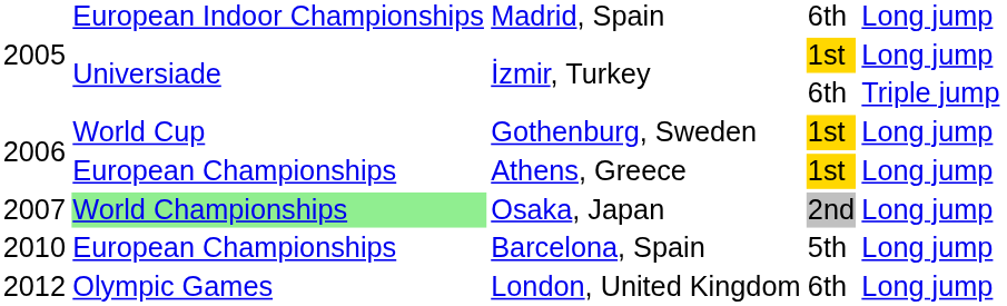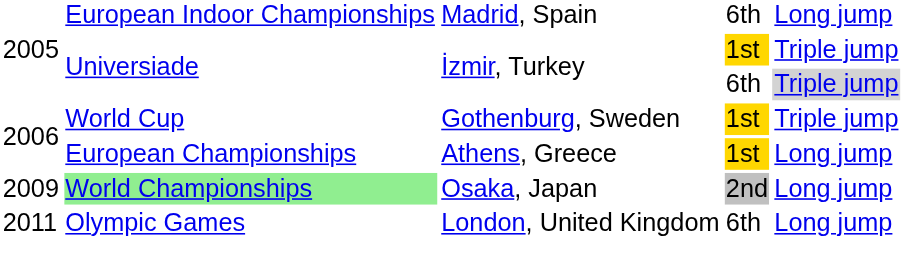İzmir, Turkey / 1st | column 5: Long jump -> Triple jump
İzmir, Turkey / 6th | column 5: no background -> lightgrey background
Gothenburg, Sweden | column 5: Long jump -> Triple jump
Osaka, Japan | column 1: 2007 -> 2009
- row: 2010 | European Championships | Barcelona, Spain | 5th | Long jump
London, United Kingdom | column 1: 2012 -> 2011
